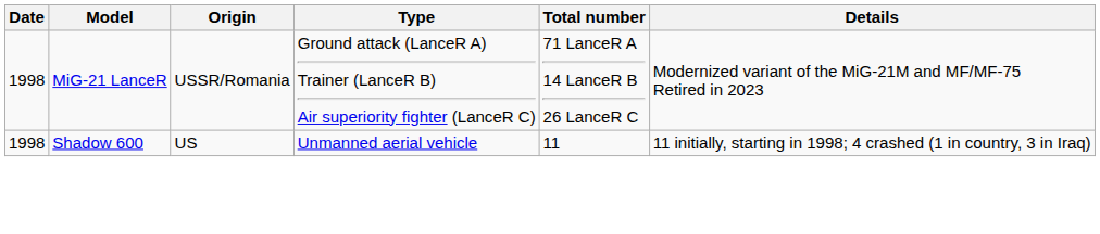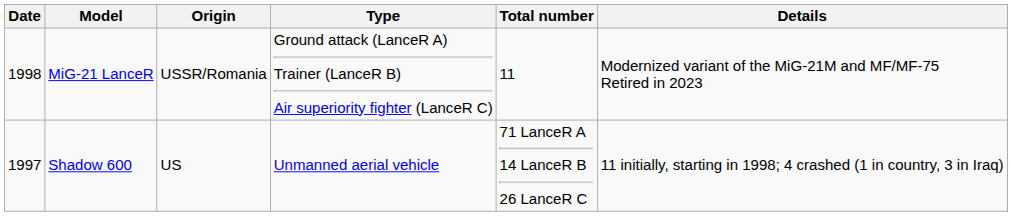MiG-21 LanceR | Total number: 71 LanceR A 14 LanceR B 26 LanceR C -> 11
Shadow 600 | Date: 1998 -> 1997
Shadow 600 | Total number: 11 -> 71 LanceR A 14 LanceR B 26 LanceR C
